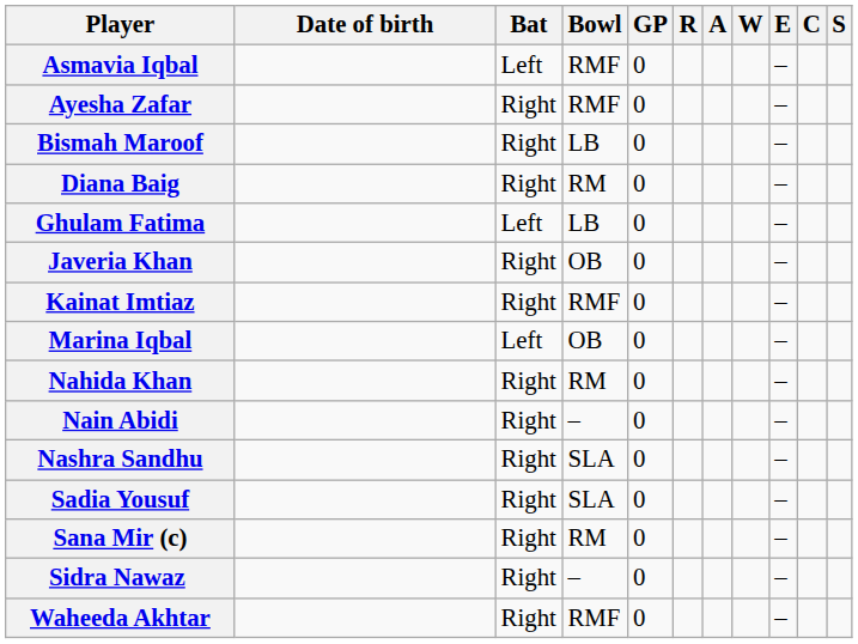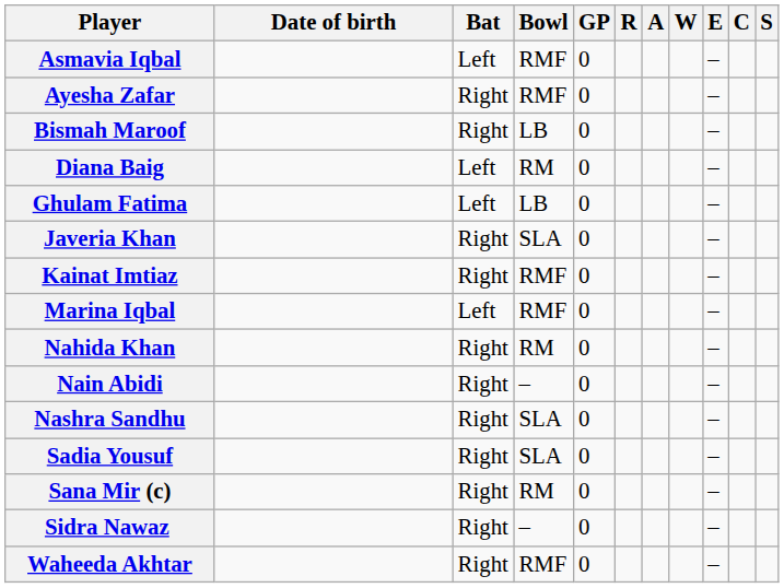Diana Baig | Bat: Right -> Left
Javeria Khan | Bowl: OB -> SLA
Marina Iqbal | Bowl: OB -> RMF
